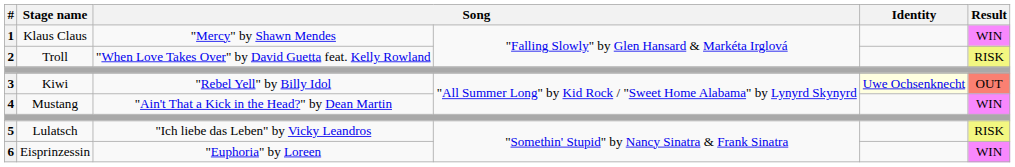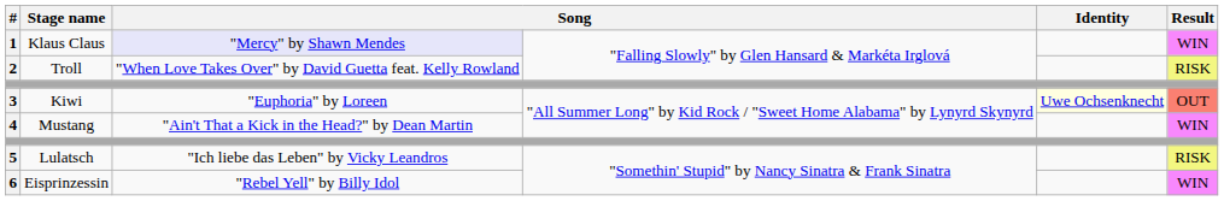1 | column 3: no background -> lavender background
3 | column 3: "Rebel Yell" by Billy Idol -> "Euphoria" by Loreen
6 | column 3: "Euphoria" by Loreen -> "Rebel Yell" by Billy Idol
